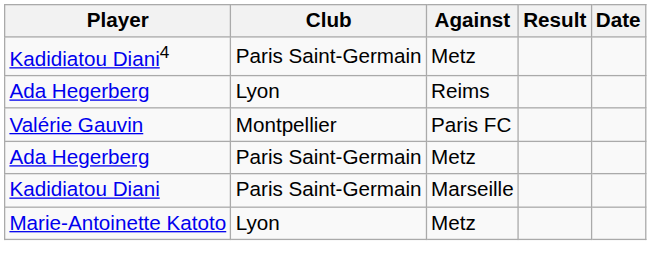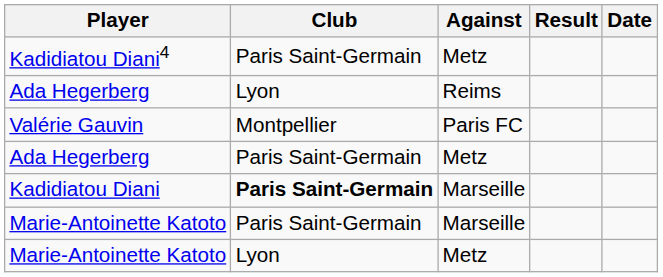Kadidiatou Diani | Club: normal -> bold
+ row: Marie-Antoinette Katoto | Paris Saint-Germain | Marseille
